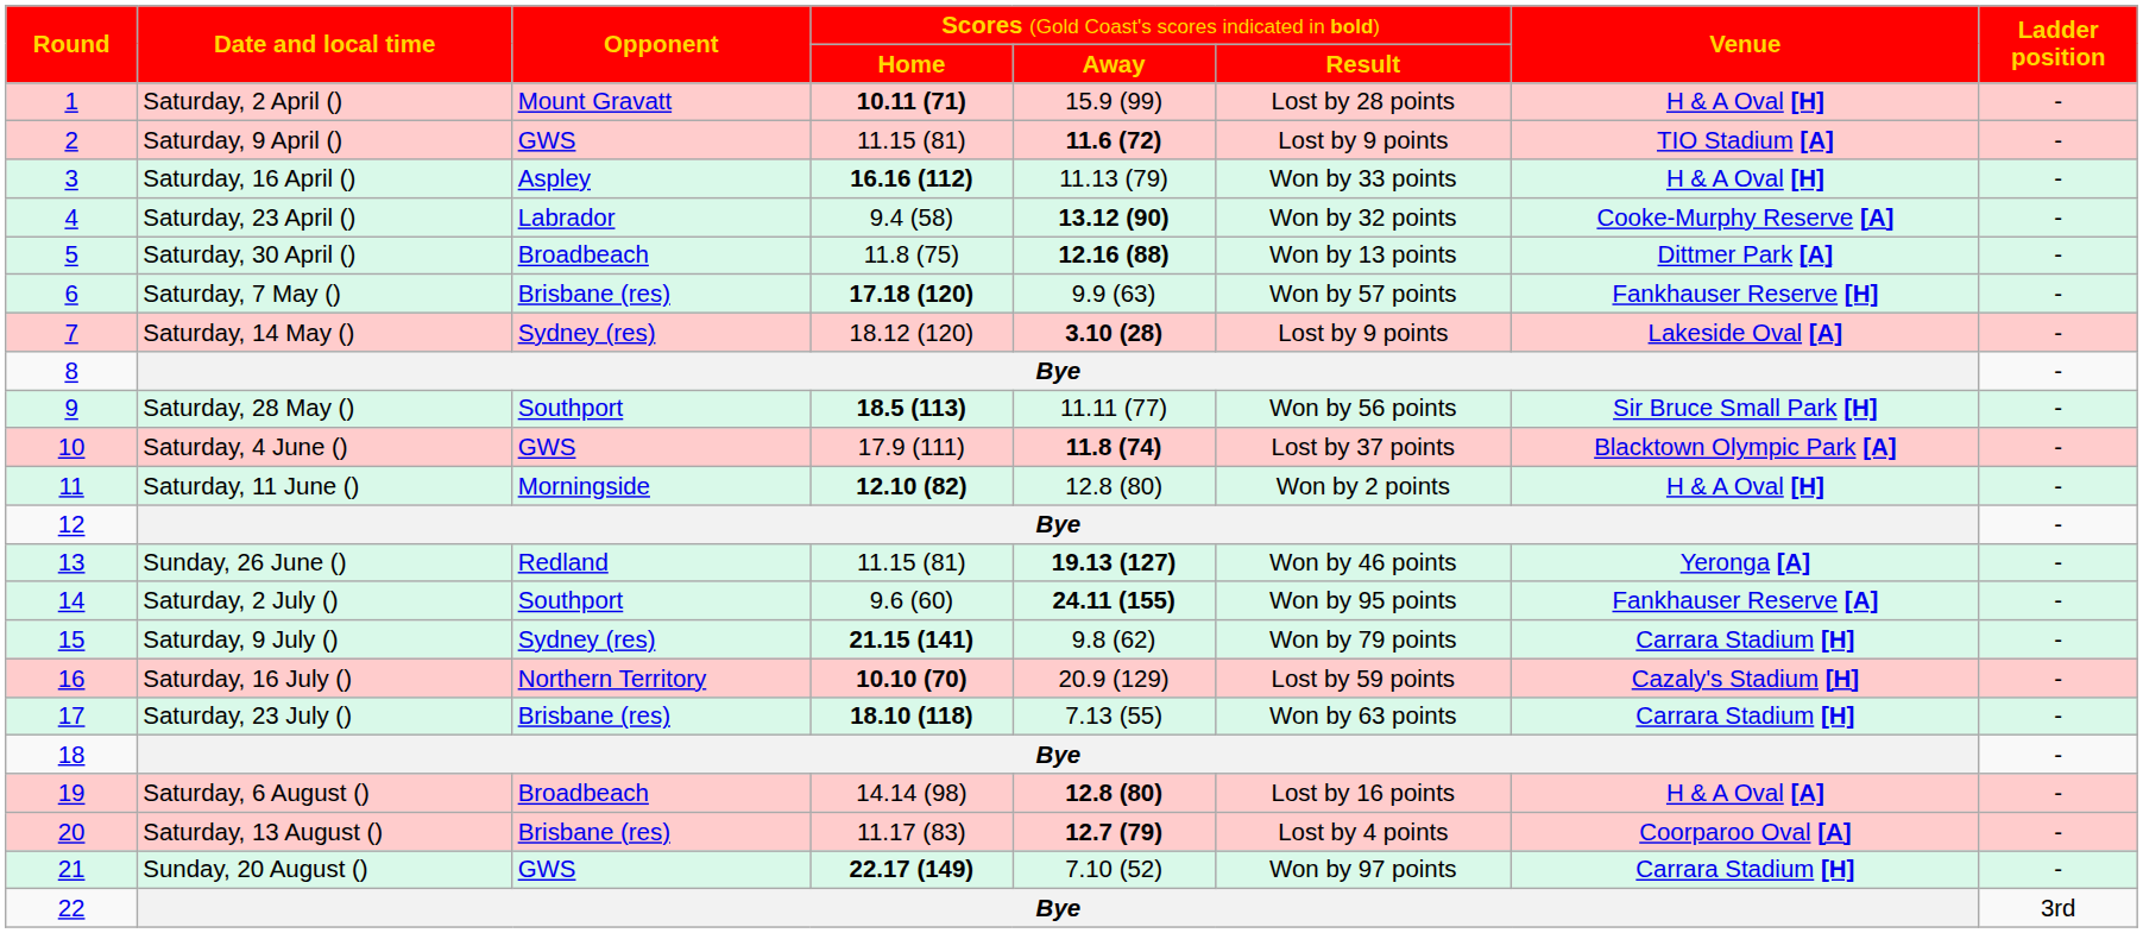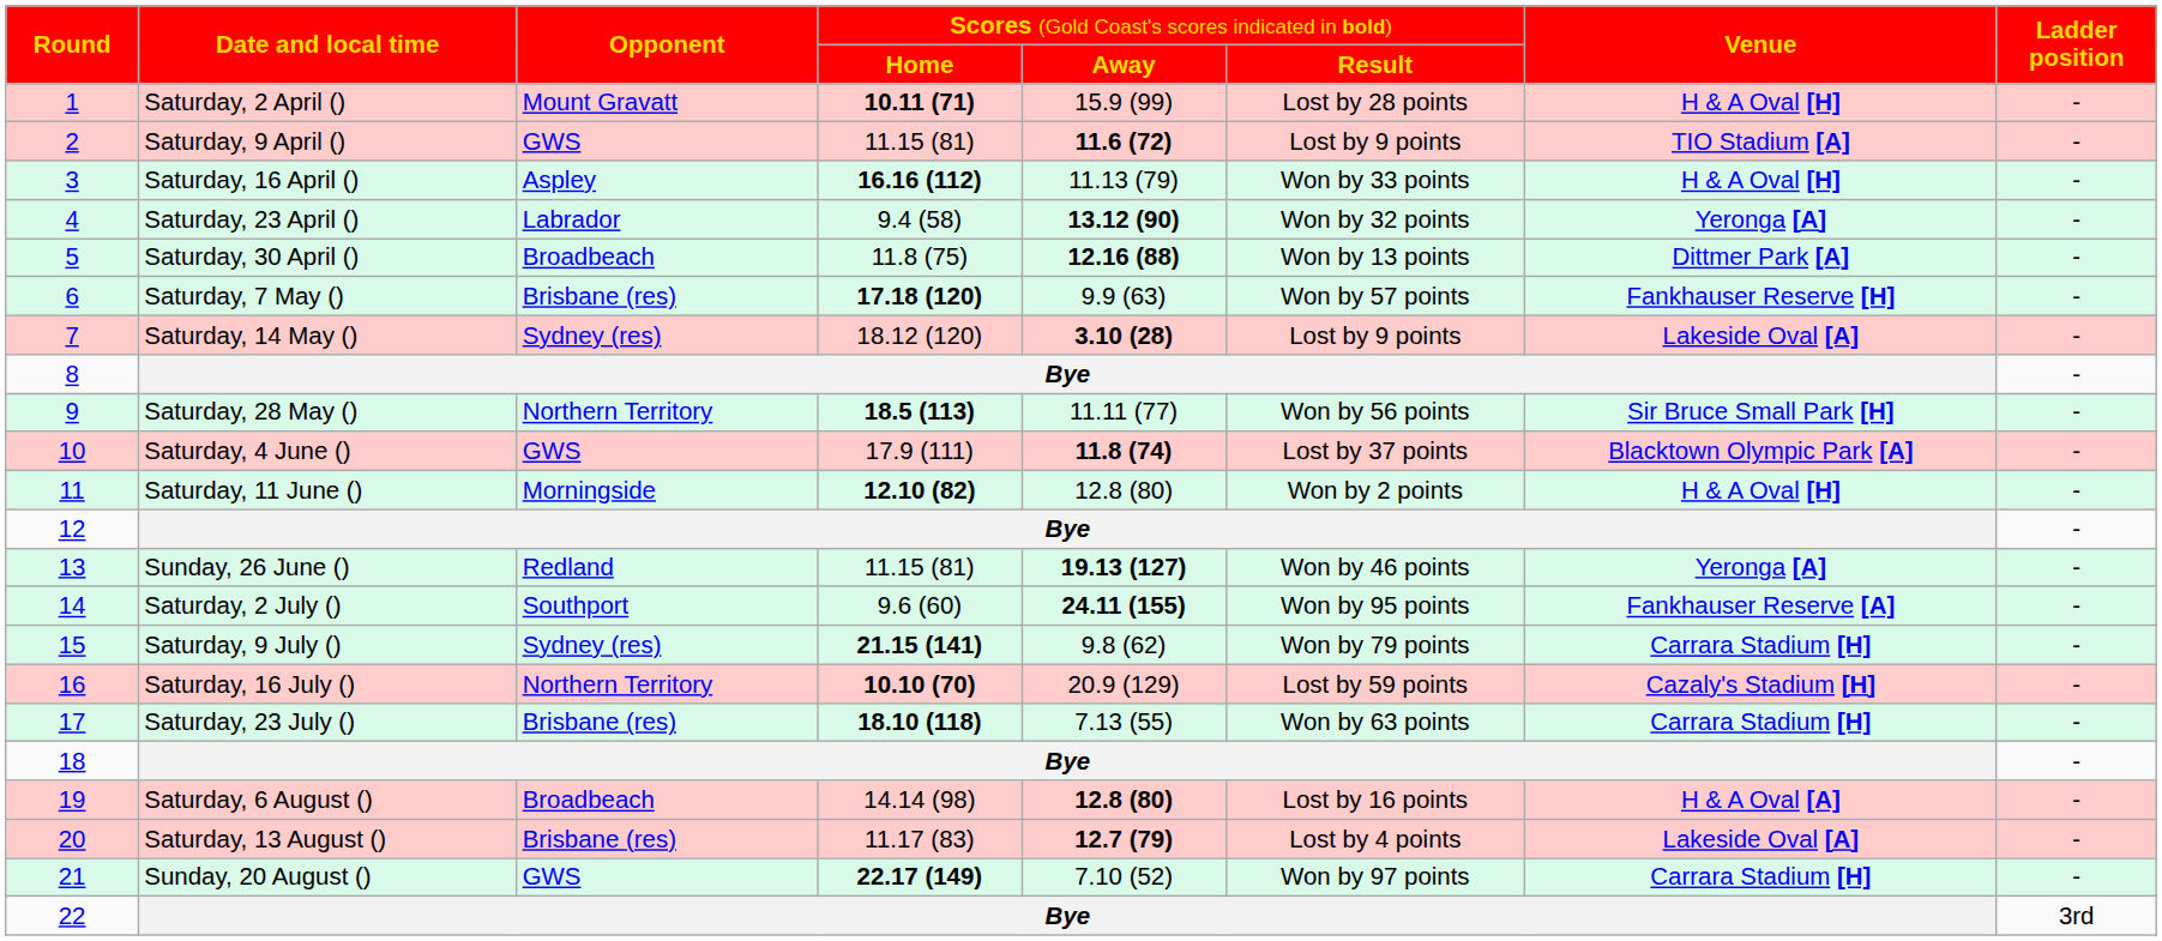4 | column 7: Cooke-Murphy Reserve [A] -> Yeronga [A]
9 | column 3: Southport -> Northern Territory
20 | column 7: Coorparoo Oval [A] -> Lakeside Oval [A]
